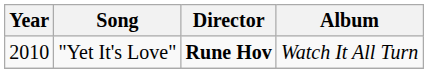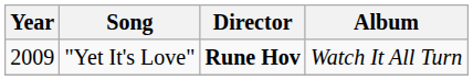"Yet It's Love" | Year: 2010 -> 2009
